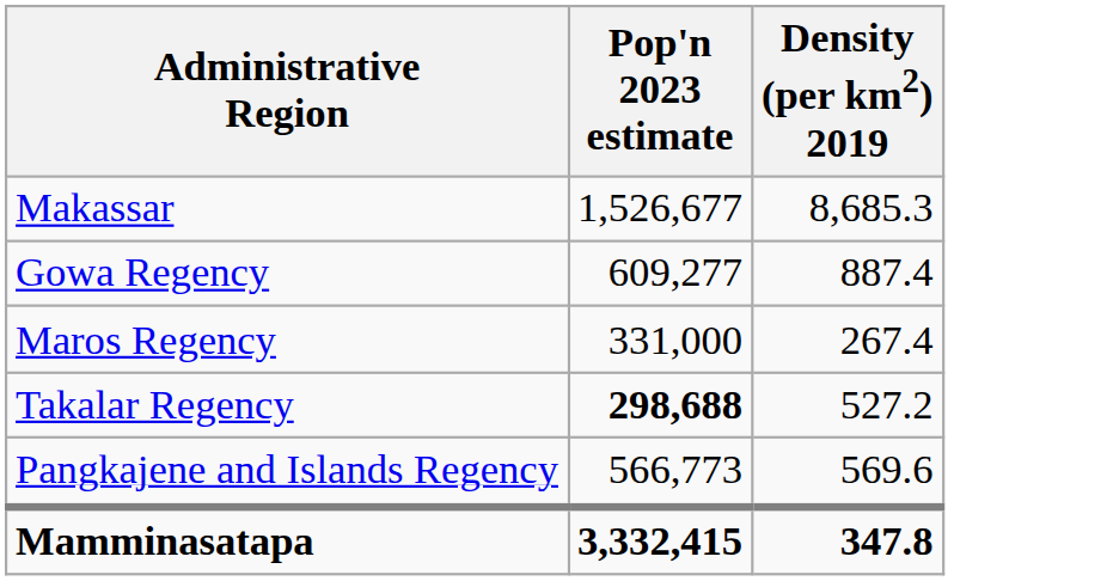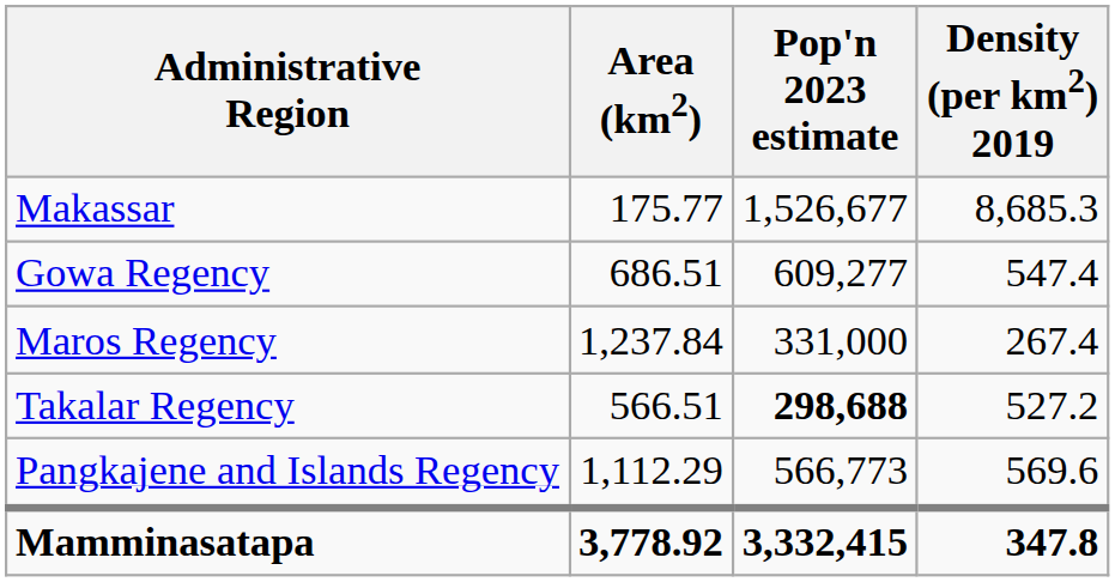+ column: Area (km2) | 175.77 | 686.51 | 1,237.84 | 566.51 | 1,112.29 | 3,778.92
Gowa Regency | Density (per km2) 2019: 887.4 -> 547.4
